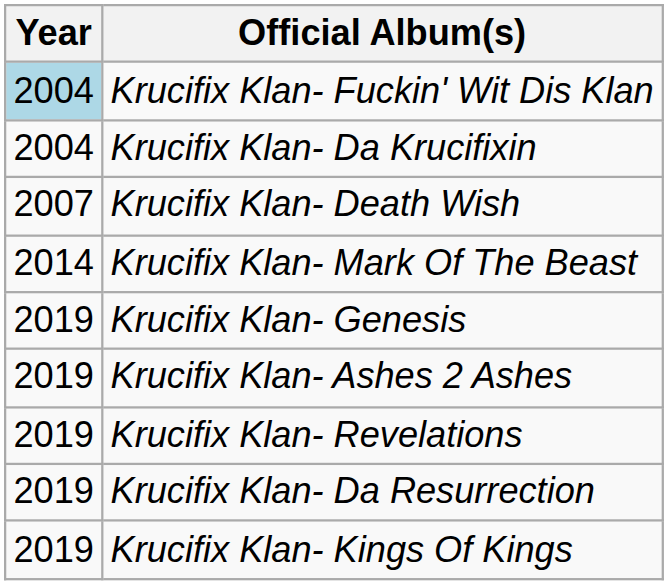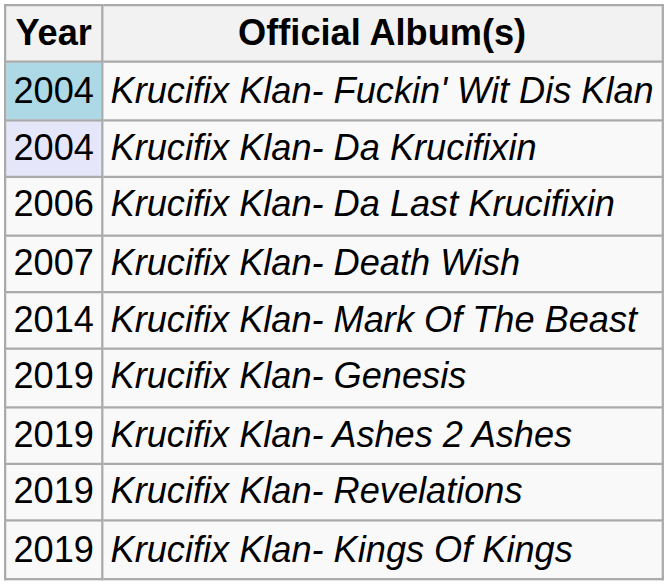Krucifix Klan- Da Krucifixin | Year: no background -> lavender background
+ row: 2006 | Krucifix Klan- Da Last Krucifixin
- row: 2019 | Krucifix Klan- Da Resurrection
